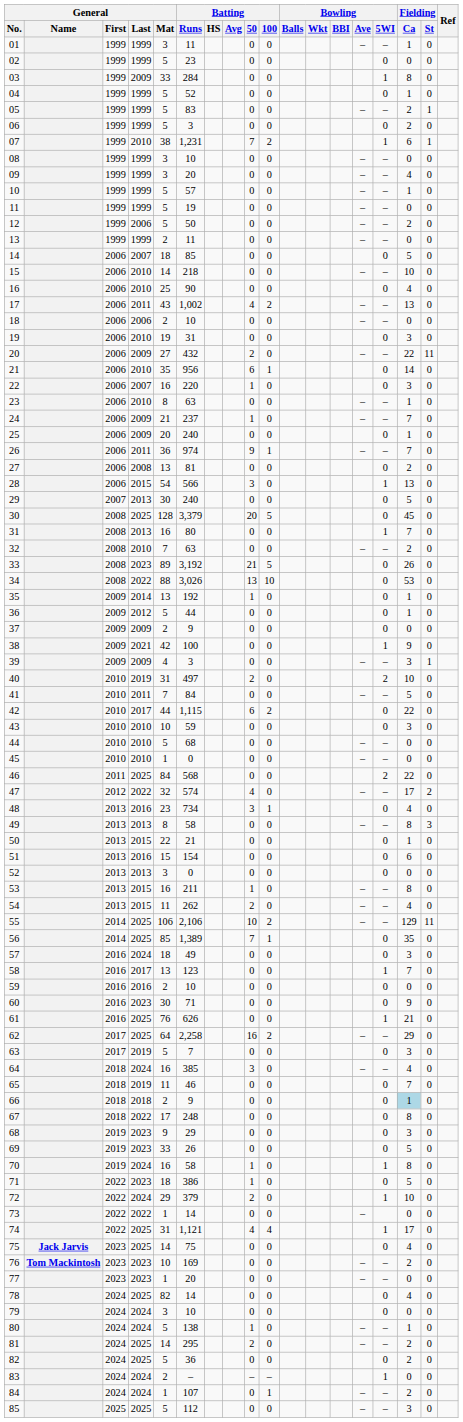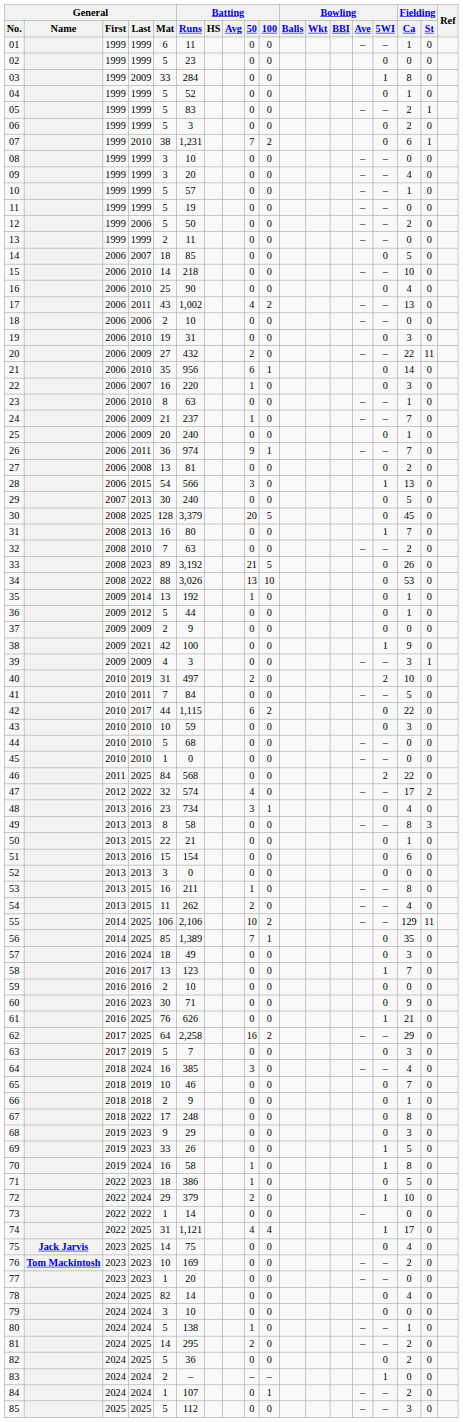01 | General / Mat: 3 -> 6
07 | Bowling / 5WI: 1 -> 0
65 | General / Mat: 11 -> 10
66 | Fielding / Ca: lightblue background -> no background
69 | Bowling / 5WI: 0 -> 1
